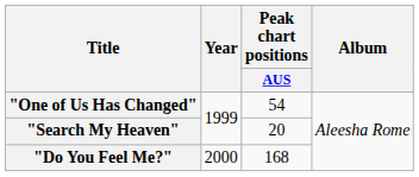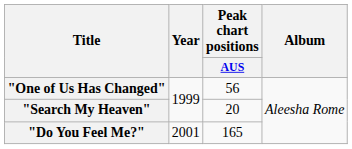"One of Us Has Changed" | Peak chart positions / AUS: 54 -> 56
"Do You Feel Me?" | Year: 2000 -> 2001
"Do You Feel Me?" | Peak chart positions / AUS: 168 -> 165
